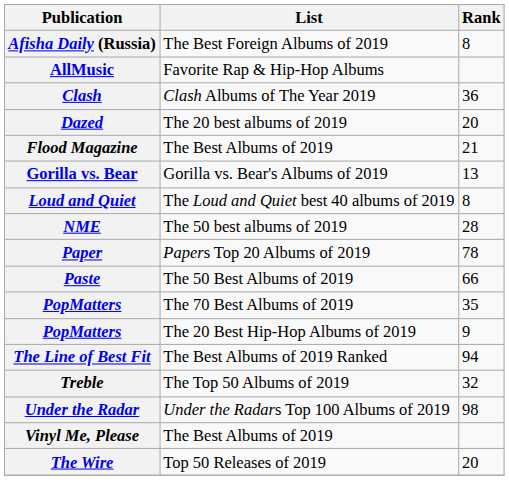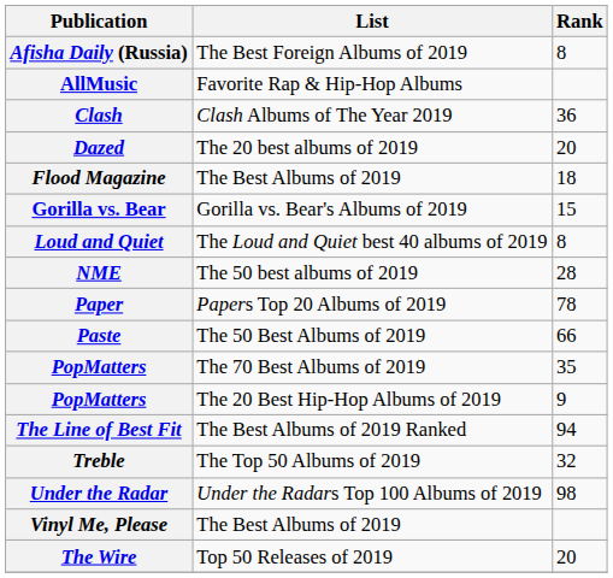Flood Magazine | Rank: 21 -> 18
Gorilla vs. Bear | Rank: 13 -> 15
